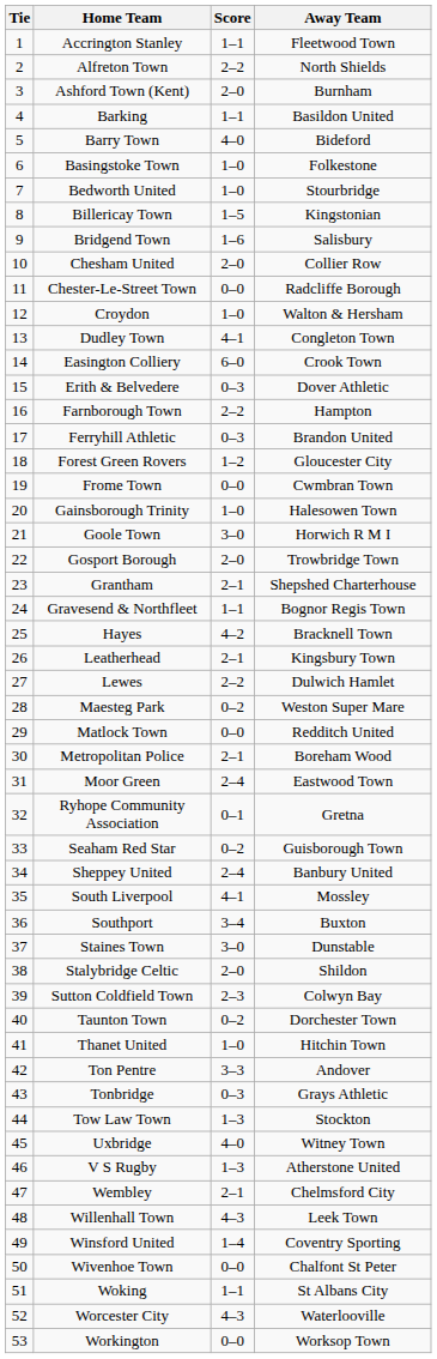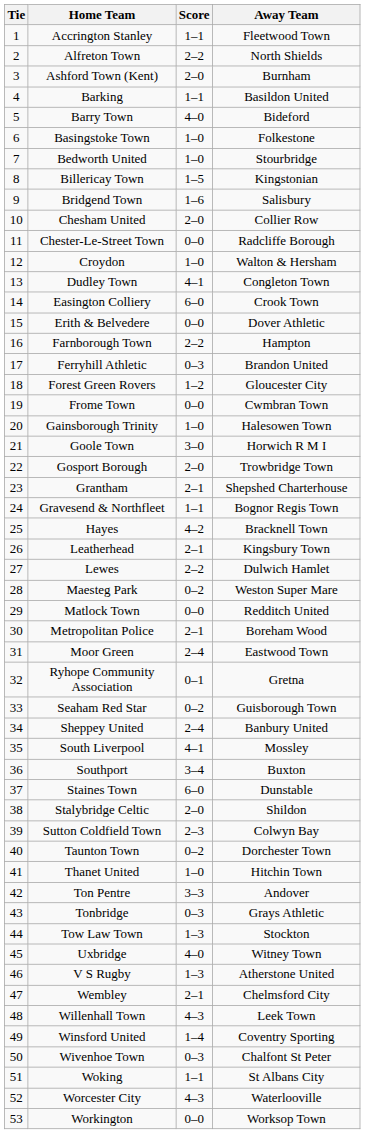Erith & Belvedere | Score: 0–3 -> 0–0
Staines Town | Score: 3–0 -> 6–0
Wivenhoe Town | Score: 0–0 -> 0–3
